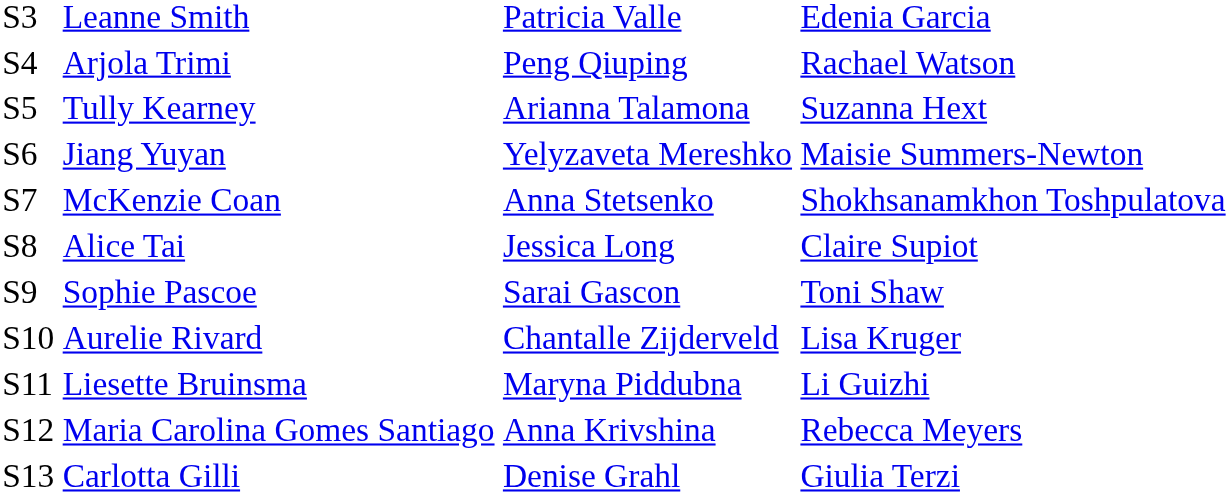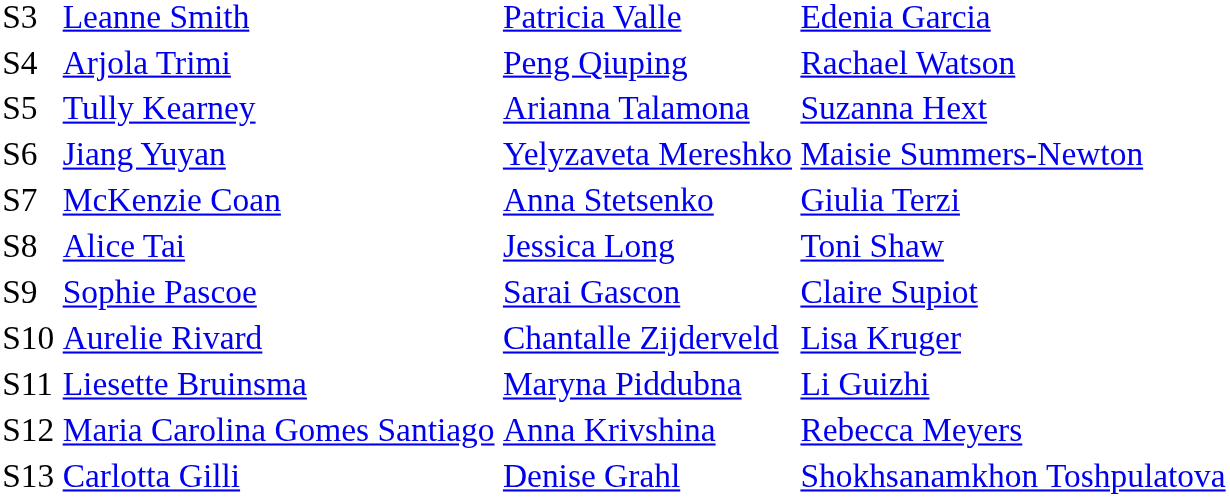McKenzie Coan | column 4: Shokhsanamkhon Toshpulatova -> Giulia Terzi
Alice Tai | column 4: Claire Supiot -> Toni Shaw
Sophie Pascoe | column 4: Toni Shaw -> Claire Supiot
Carlotta Gilli | column 4: Giulia Terzi -> Shokhsanamkhon Toshpulatova
